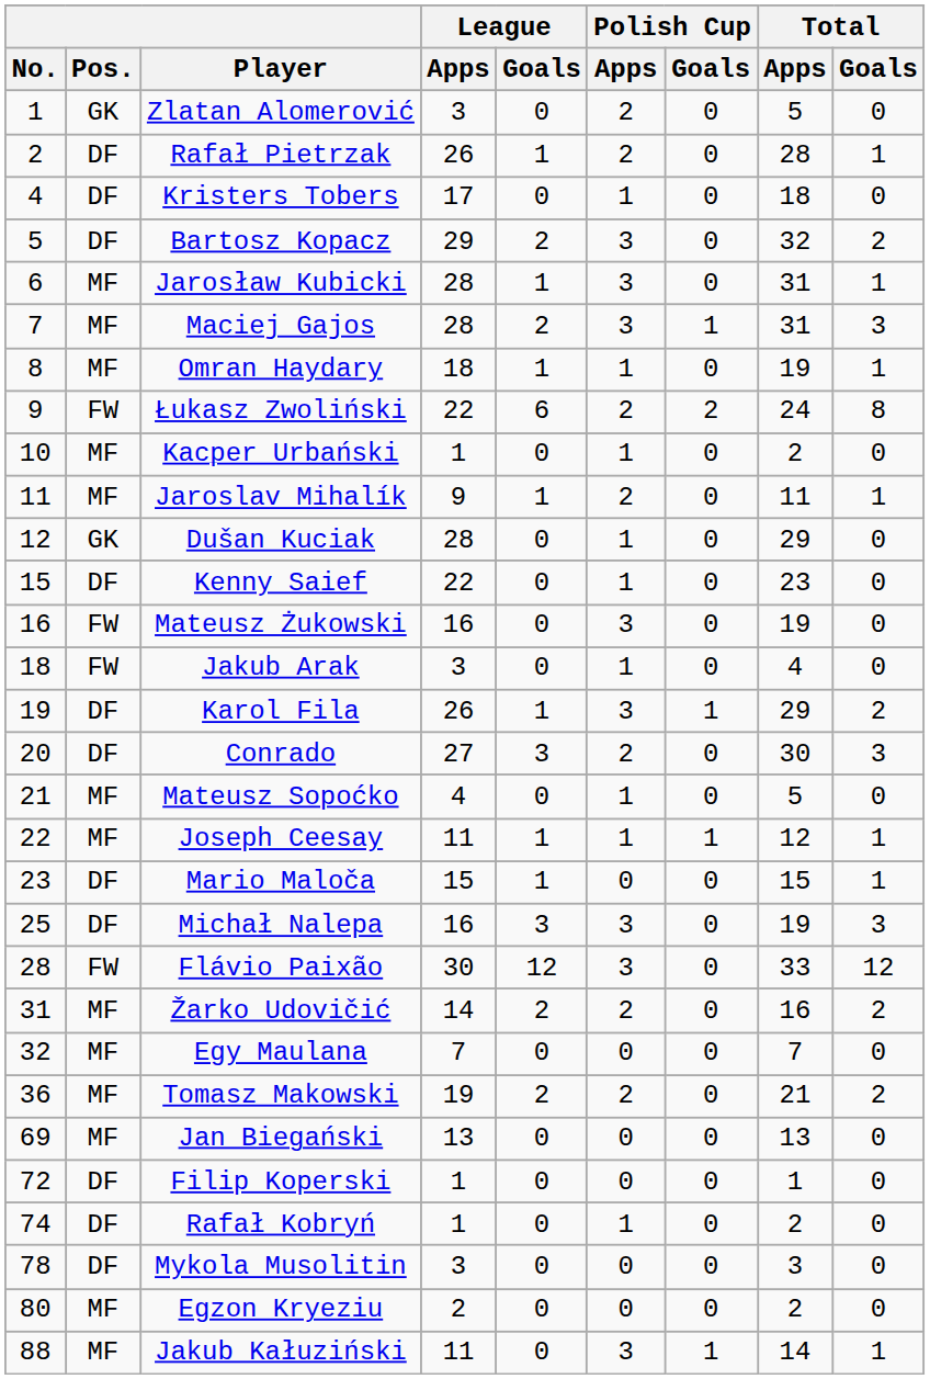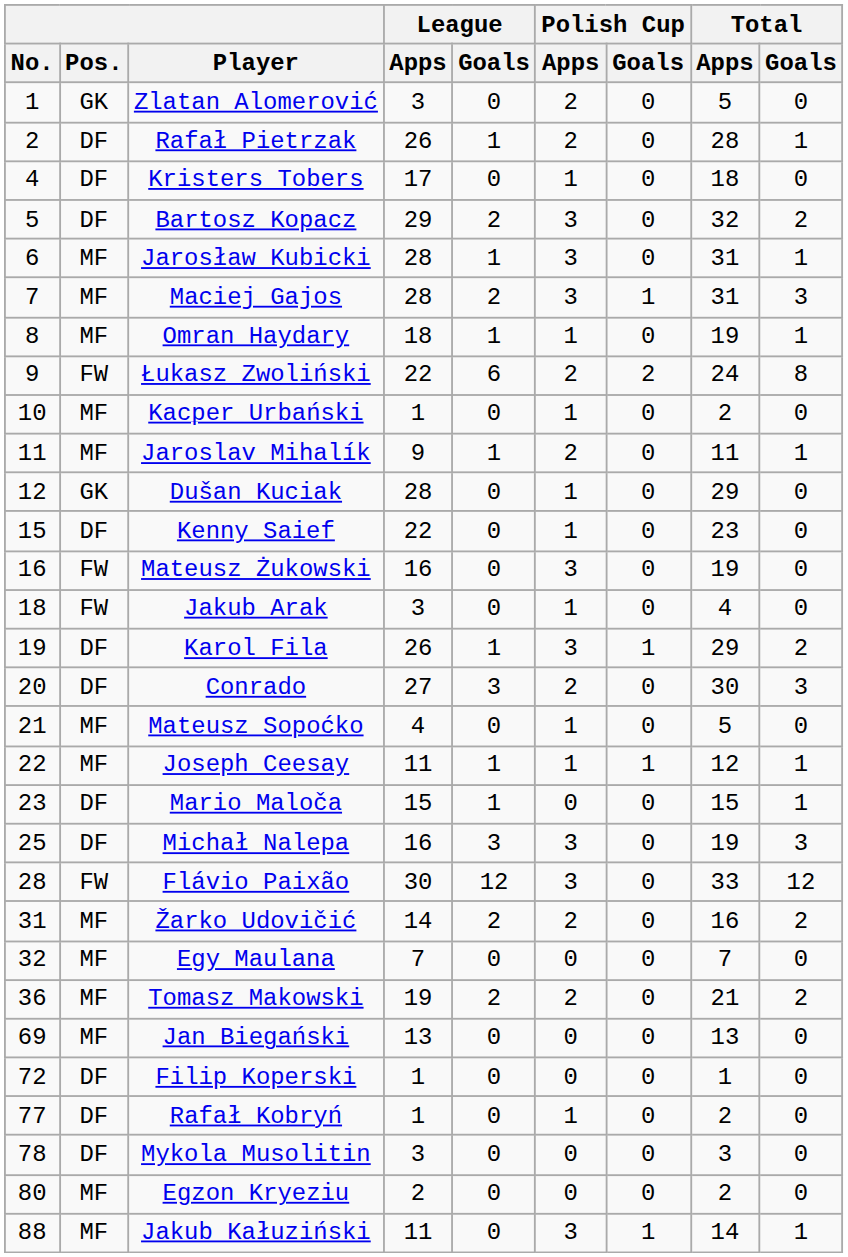Rafał Kobryń | No.: 74 -> 77
